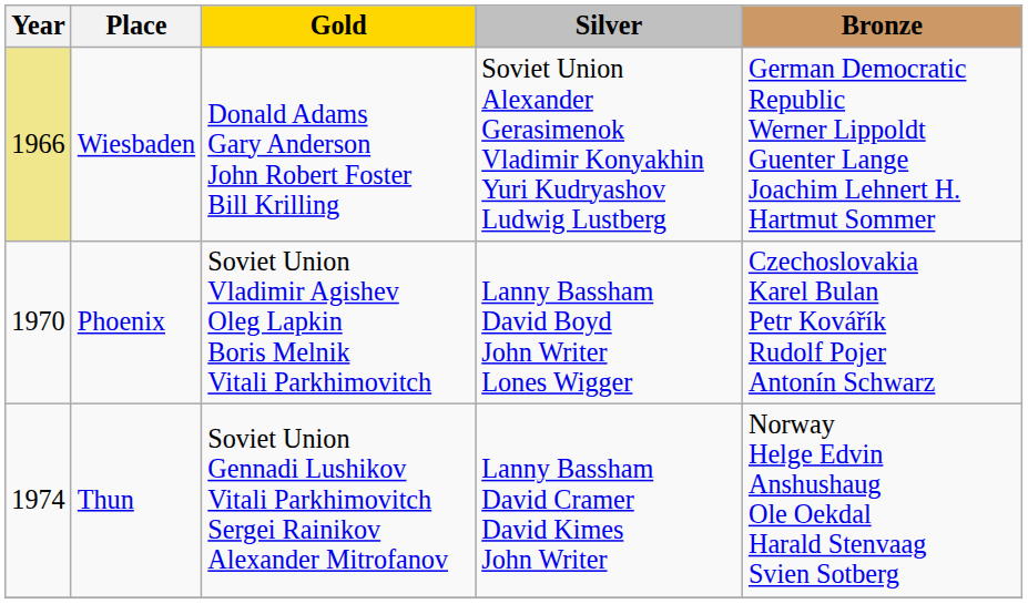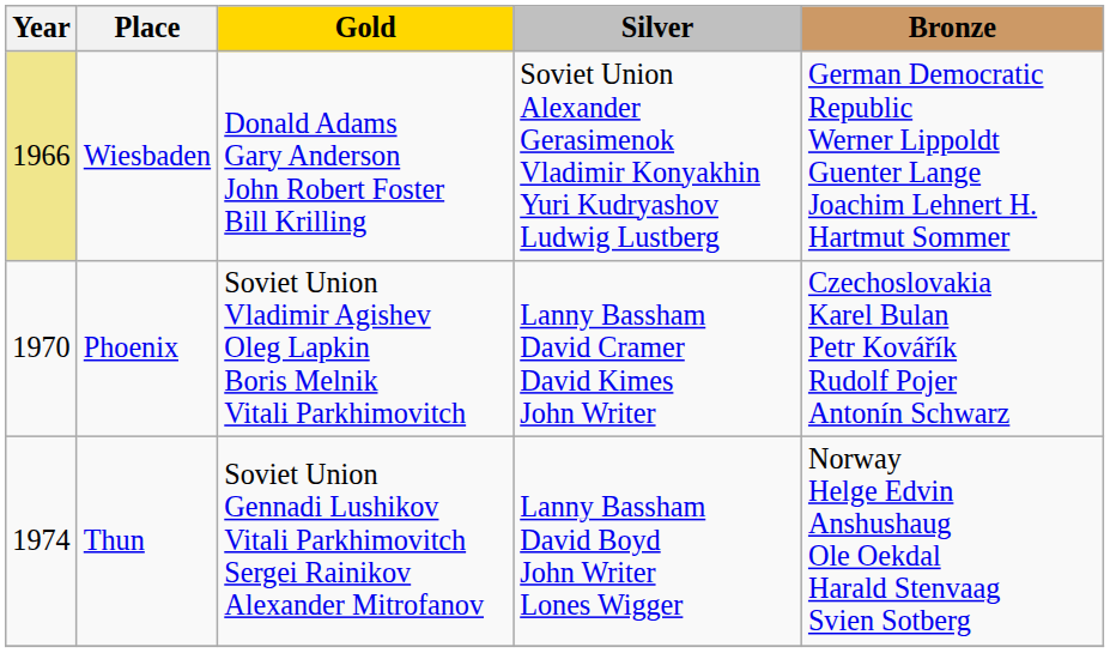Phoenix | Silver: Lanny Bassham David Boyd John Writer Lones Wigger -> Lanny Bassham David Cramer David Kimes John Writer
Thun | Silver: Lanny Bassham David Cramer David Kimes John Writer -> Lanny Bassham David Boyd John Writer Lones Wigger
